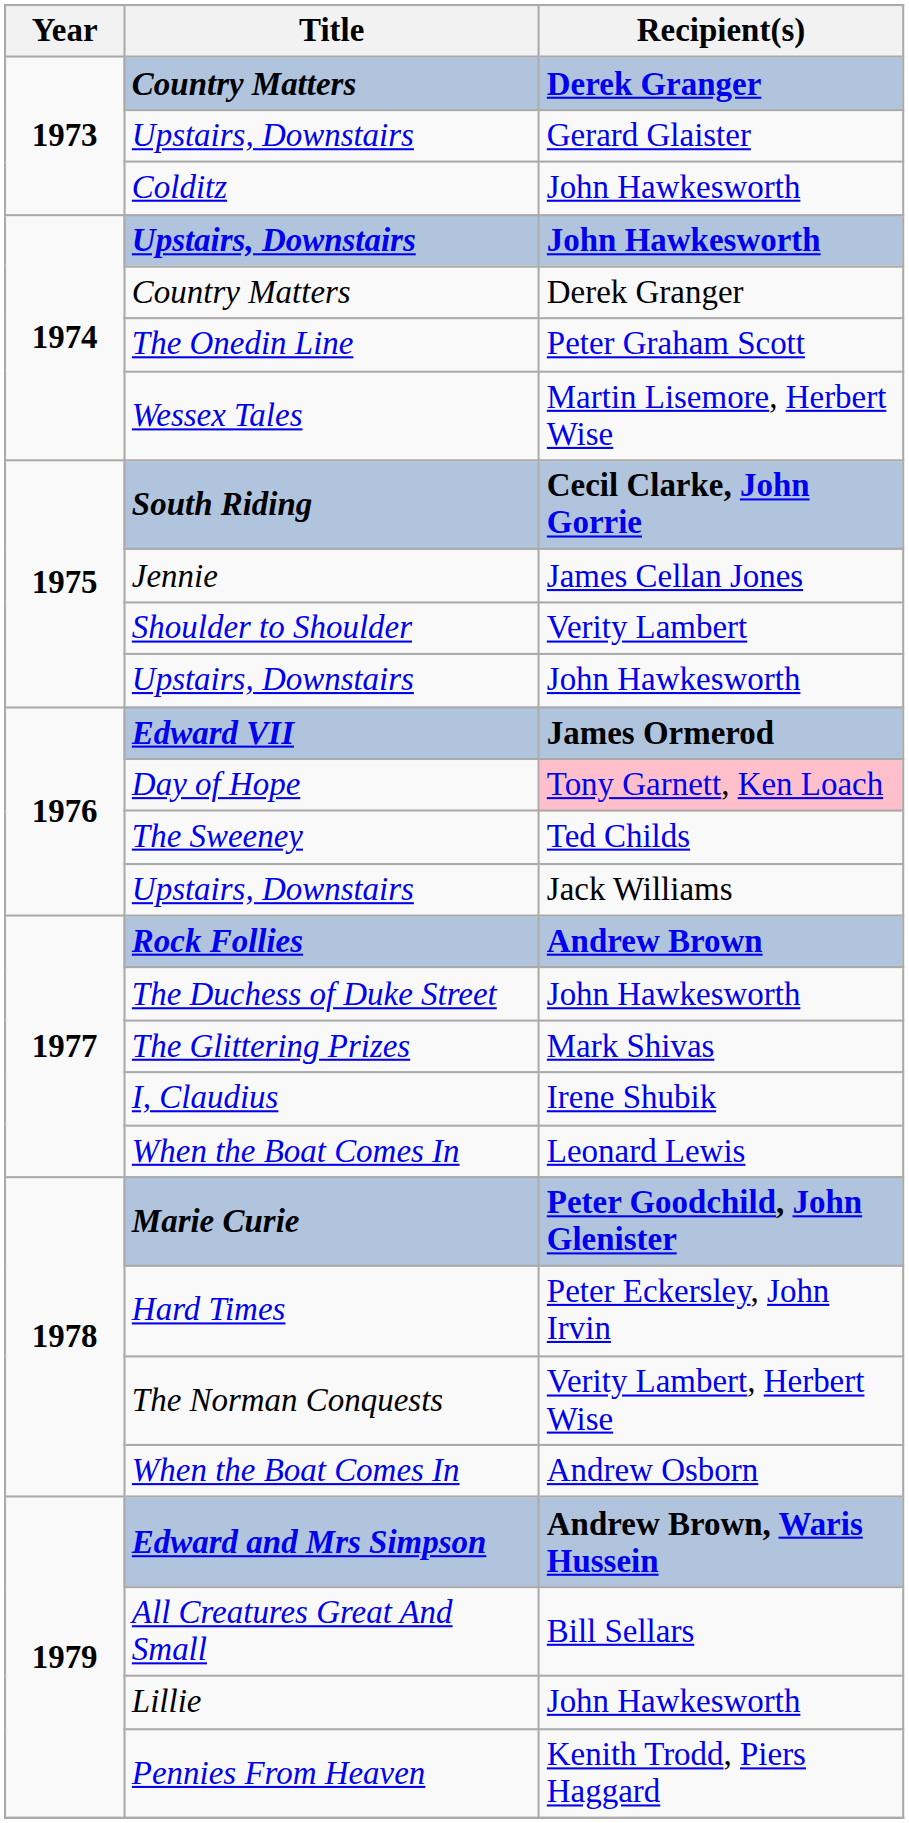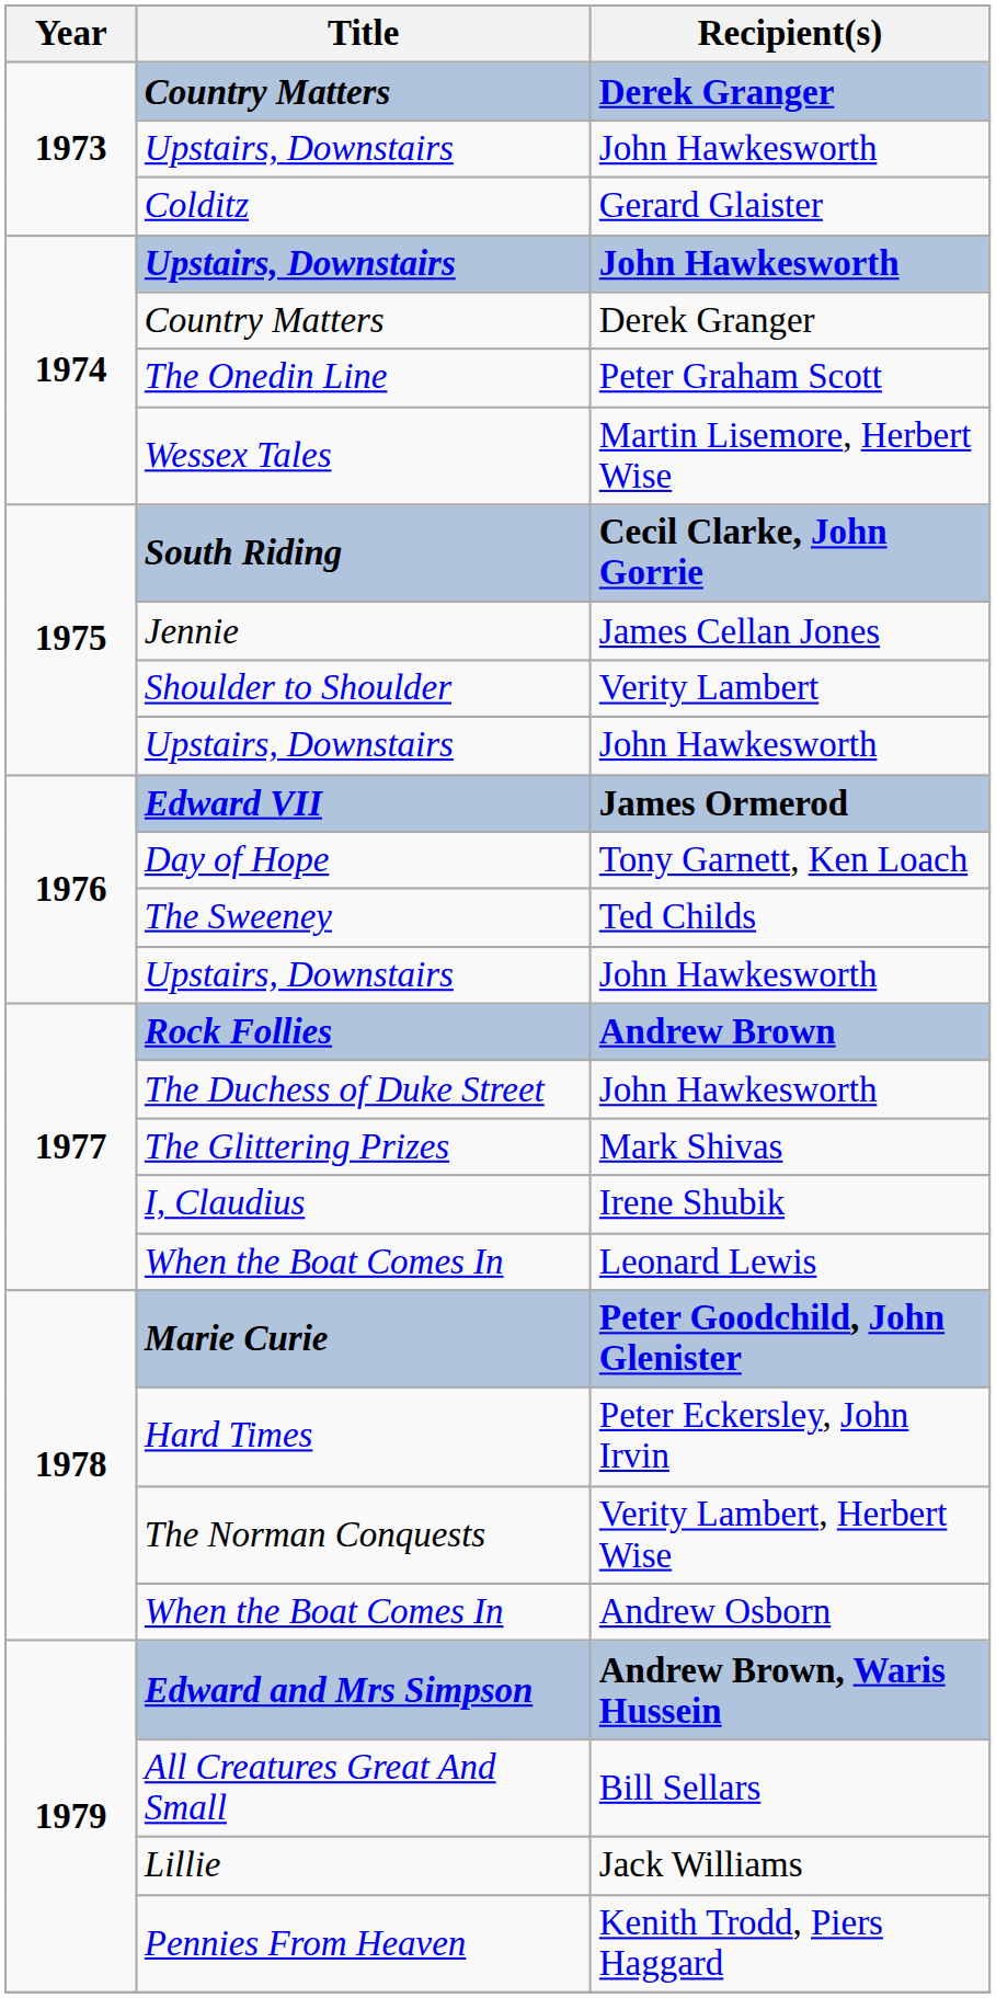1973 / Upstairs, Downstairs | Recipient(s): Gerard Glaister -> John Hawkesworth
Colditz | Recipient(s): John Hawkesworth -> Gerard Glaister
Day of Hope | Recipient(s): pink background -> no background
1976 / Upstairs, Downstairs | Recipient(s): Jack Williams -> John Hawkesworth
Lillie | Recipient(s): John Hawkesworth -> Jack Williams
